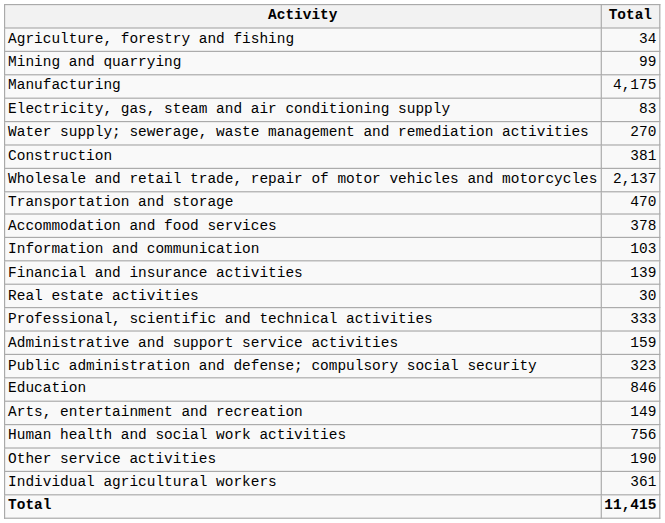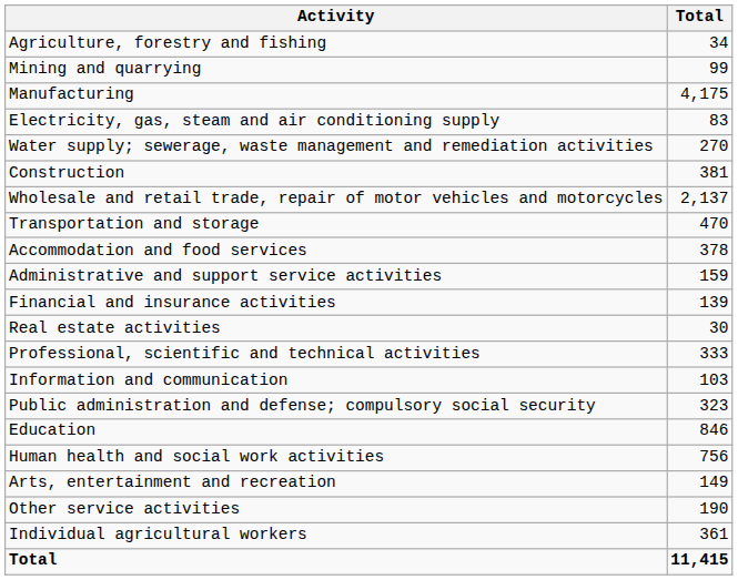rows swapped: Information and communication <-> Administrative and support service activities
rows swapped: Human health and social work activities <-> Arts, entertainment and recreation
